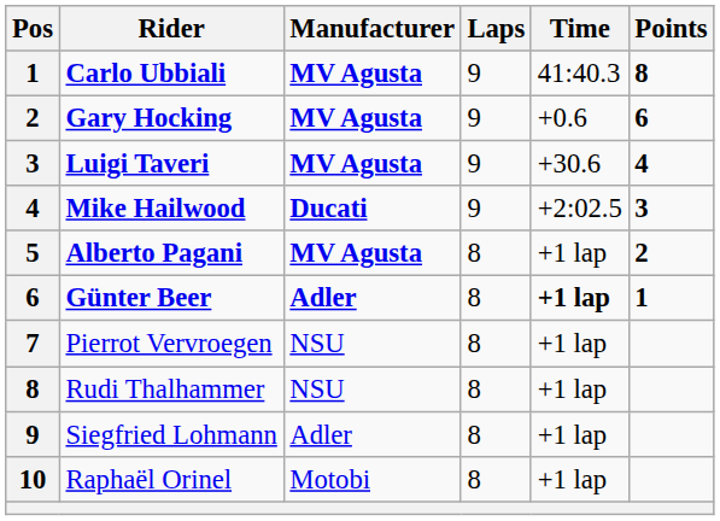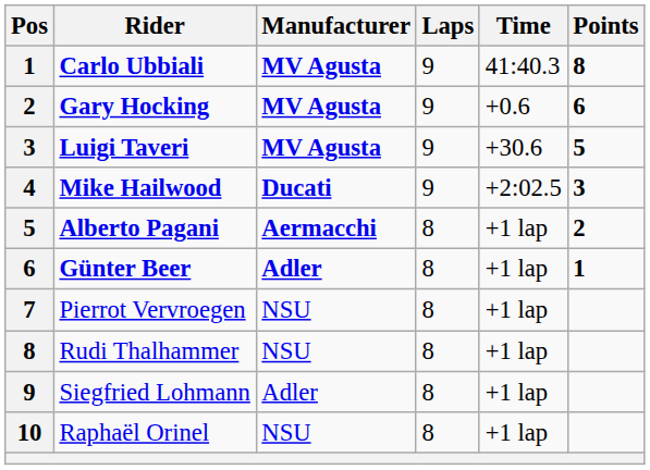Luigi Taveri | Points: 4 -> 5
Alberto Pagani | Manufacturer: MV Agusta -> Aermacchi
Günter Beer | Time: bold -> normal
Raphaël Orinel | Manufacturer: Motobi -> NSU
